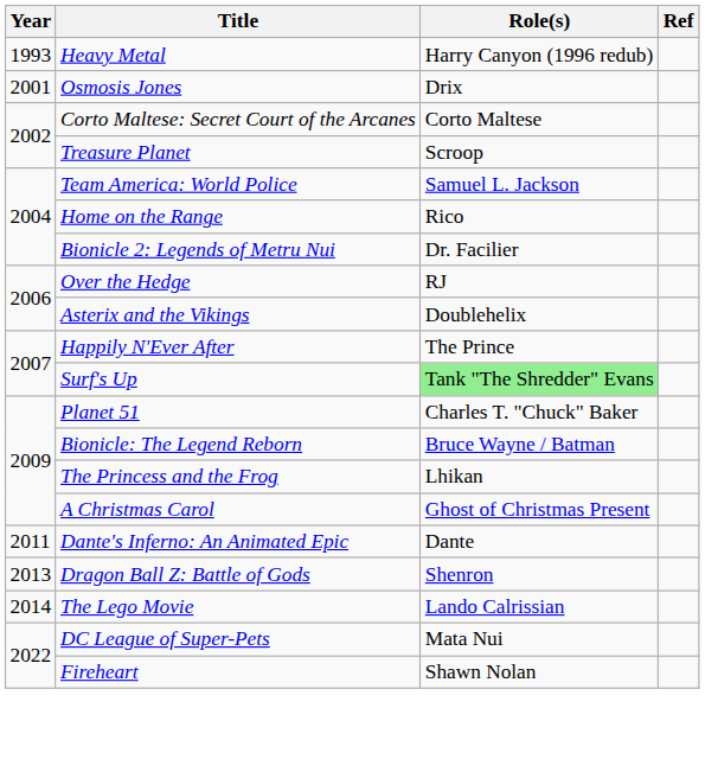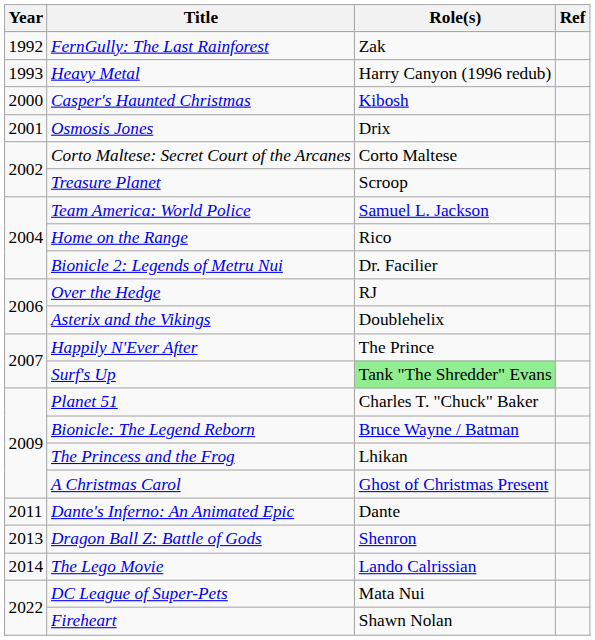+ row: 1992 | FernGully: The Last Rainforest | Zak
+ row: 2000 | Casper's Haunted Christmas | Kibosh
